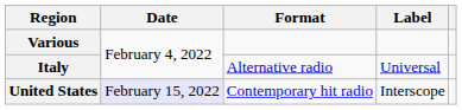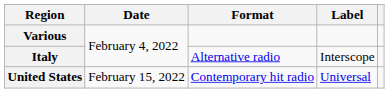Italy | Label: Universal -> Interscope
United States | Date: lavender background -> no background
United States | Label: Interscope -> Universal
